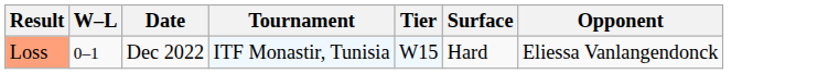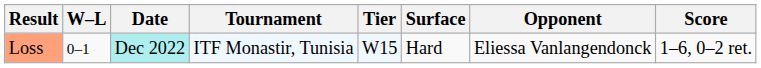+ column: Score | 1–6, 0–2 ret.
Loss | Date: no background -> paleturquoise background
